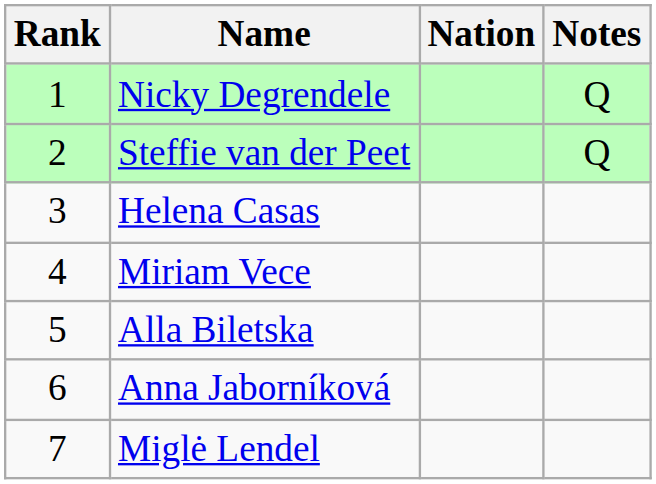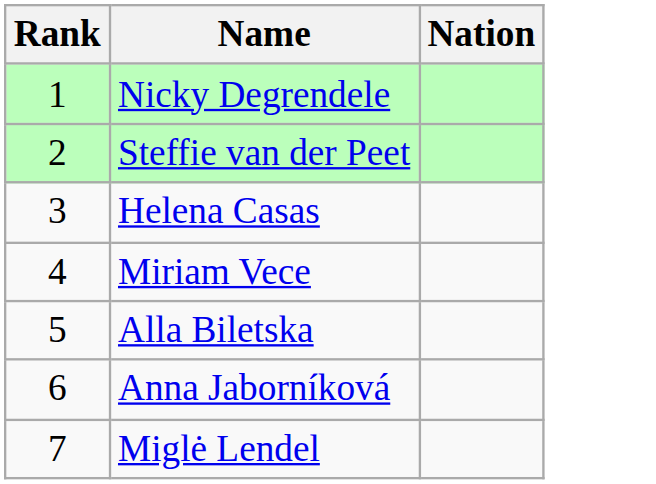- column: Notes | Q | Q
